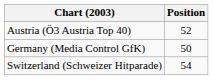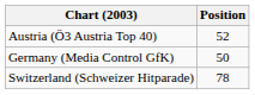Switzerland (Schweizer Hitparade) | Position: 54 -> 78
